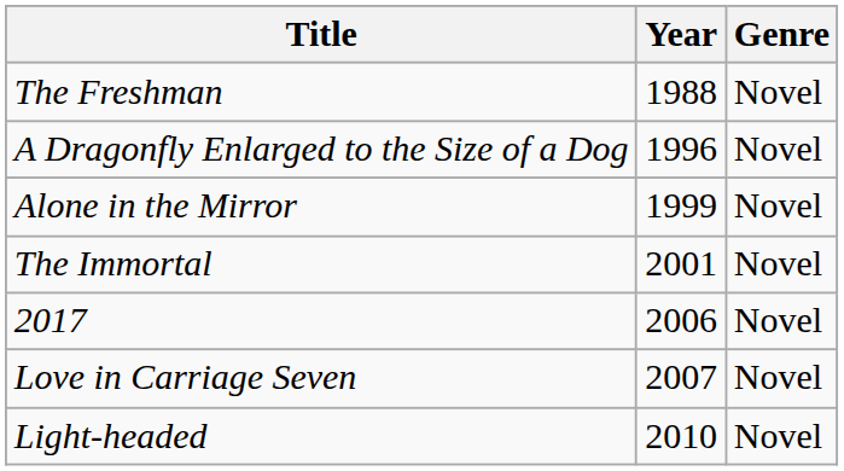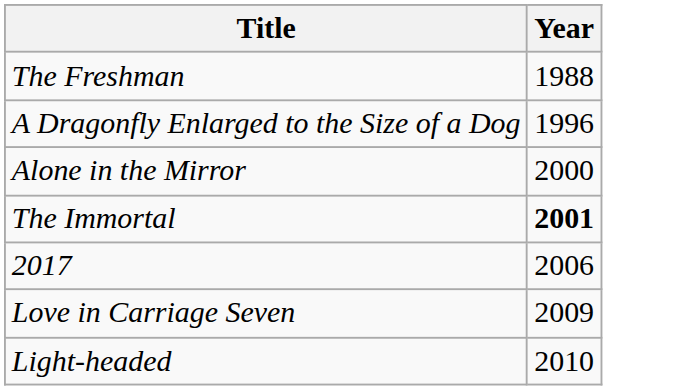- column: Genre | Novel | Novel | Novel | Novel | Novel | Novel | Novel
Alone in the Mirror | Year: 1999 -> 2000
The Immortal | Year: normal -> bold
Love in Carriage Seven | Year: 2007 -> 2009
